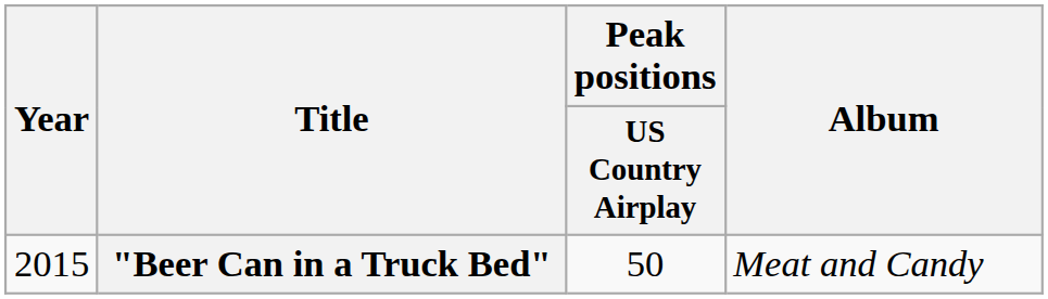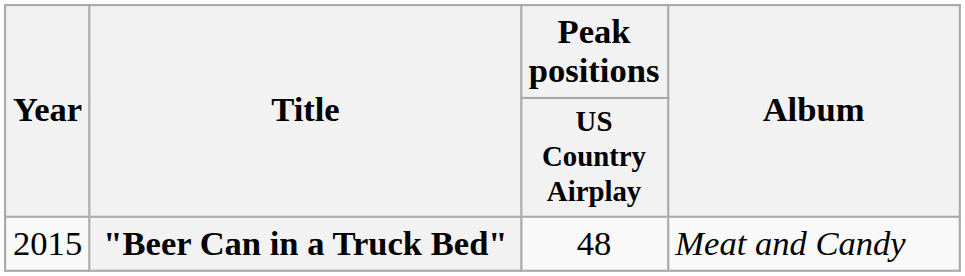"Beer Can in a Truck Bed" | Peak positions / US Country Airplay: 50 -> 48
